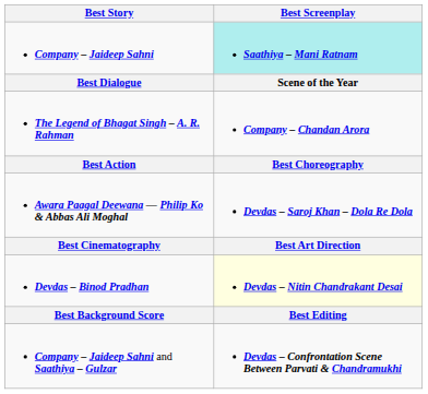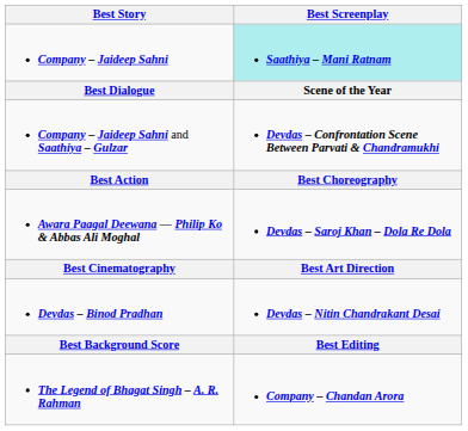rows swapped: Company – Jaideep Sahni and Saathiya – Gulzar <-> The Legend of Bhagat Singh – A. R. Rahman
Devdas – Binod Pradhan | Best Screenplay: lightyellow background -> no background
